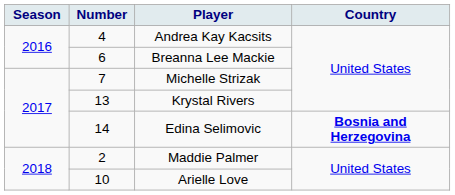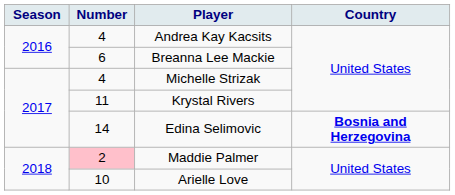Michelle Strizak | Number: 7 -> 4
Krystal Rivers | Number: 13 -> 11
Maddie Palmer | Number: no background -> pink background
